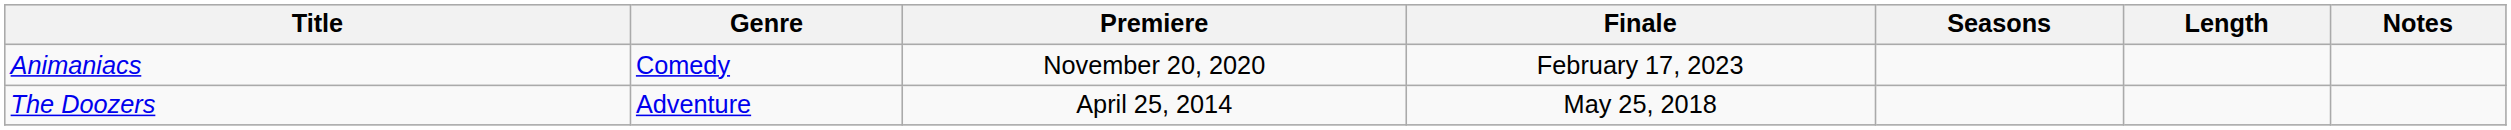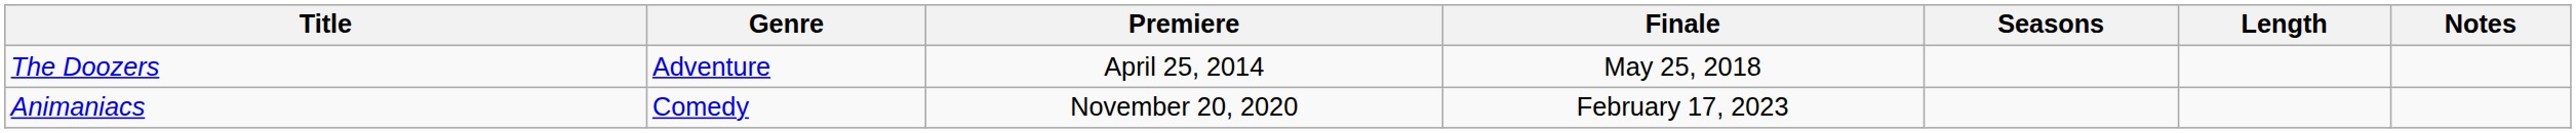rows swapped: The Doozers <-> Animaniacs
